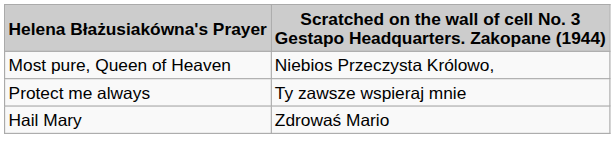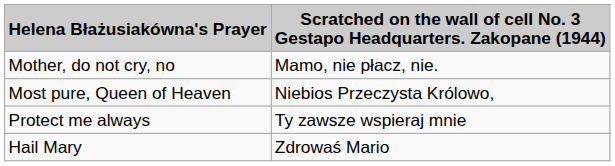+ row: Mother, do not cry, no | Mamo, nie płacz, nie.
